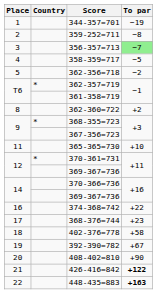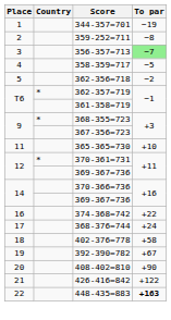- row: 8 | 362-360=722 | +2
368-376=744 | To par: +23 -> +24
426-416=842 | To par: bold -> normal
